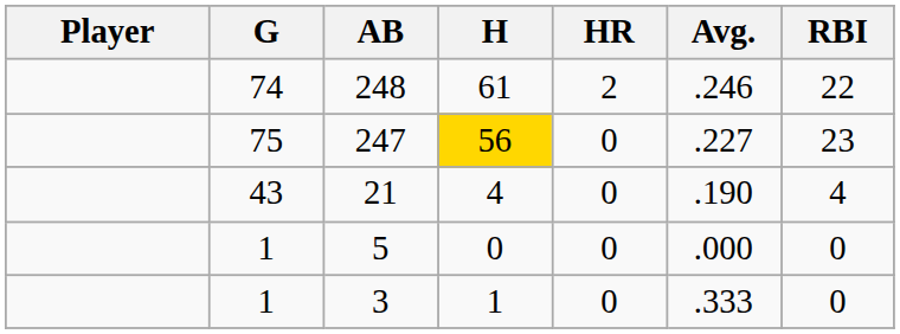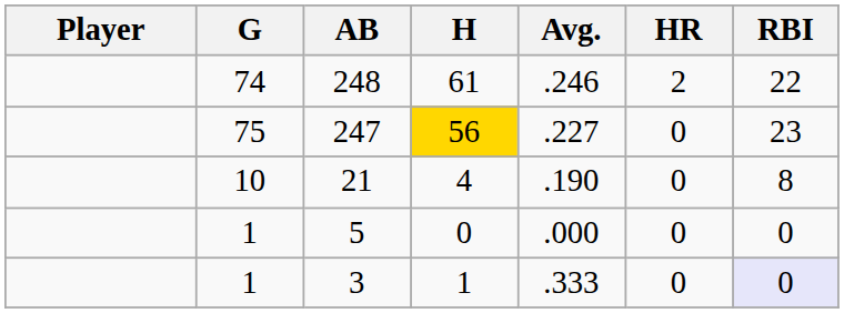columns swapped: Avg. <-> HR
21 | G: 43 -> 10
21 | RBI: 4 -> 8
3 | RBI: no background -> lavender background
